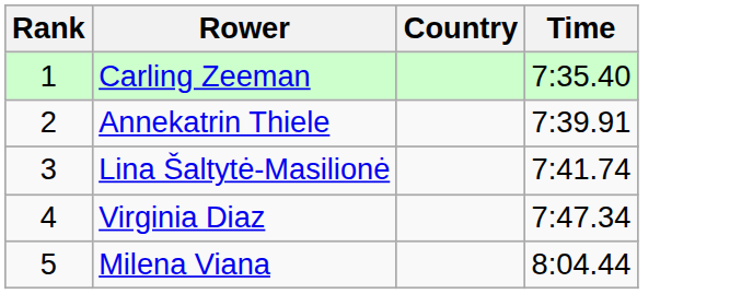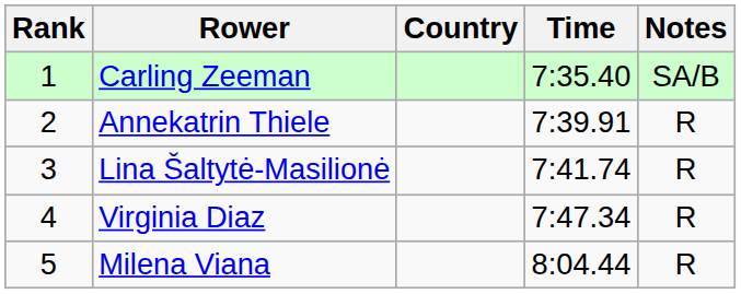+ column: Notes | SA/B | R | R | R | R
